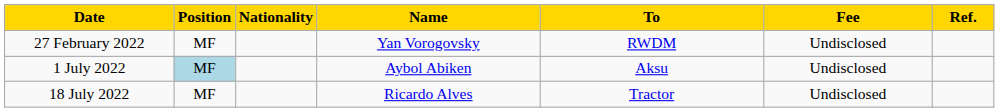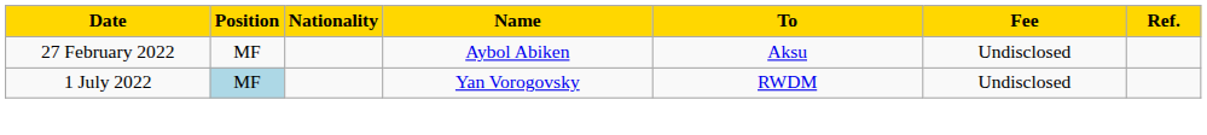27 February 2022 | Name: Yan Vorogovsky -> Aybol Abiken
27 February 2022 | To: RWDM -> Aksu
1 July 2022 | Name: Aybol Abiken -> Yan Vorogovsky
1 July 2022 | To: Aksu -> RWDM
- row: 18 July 2022 | MF | Ricardo Alves | Tractor | Undisclosed
